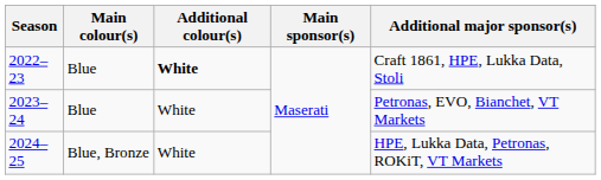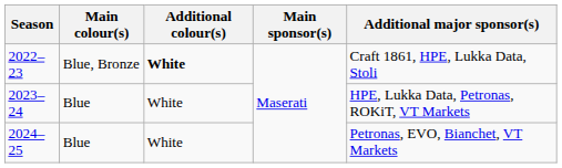2022–23 | Main colour(s): Blue -> Blue, Bronze
2023–24 | Additional major sponsor(s): Petronas, EVO, Bianchet, VT Markets -> HPE, Lukka Data, Petronas, ROKiT, VT Markets
2024–25 | Main colour(s): Blue, Bronze -> Blue
2024–25 | Additional major sponsor(s): HPE, Lukka Data, Petronas, ROKiT, VT Markets -> Petronas, EVO, Bianchet, VT Markets
